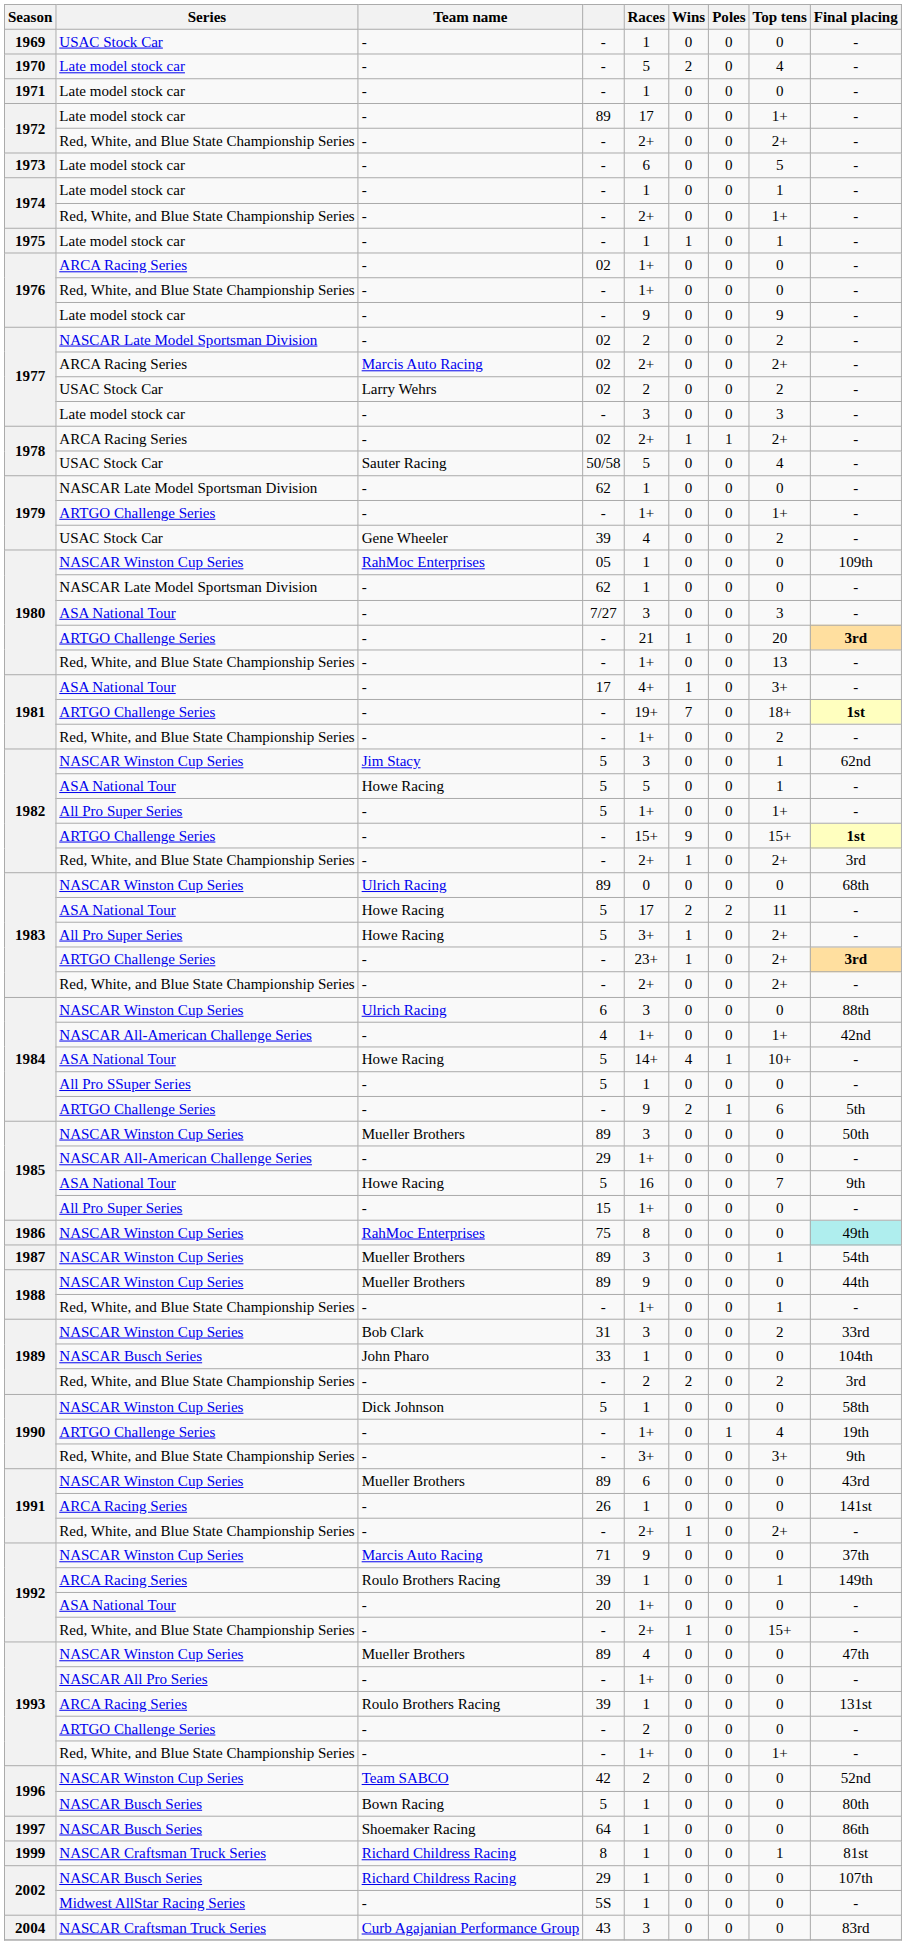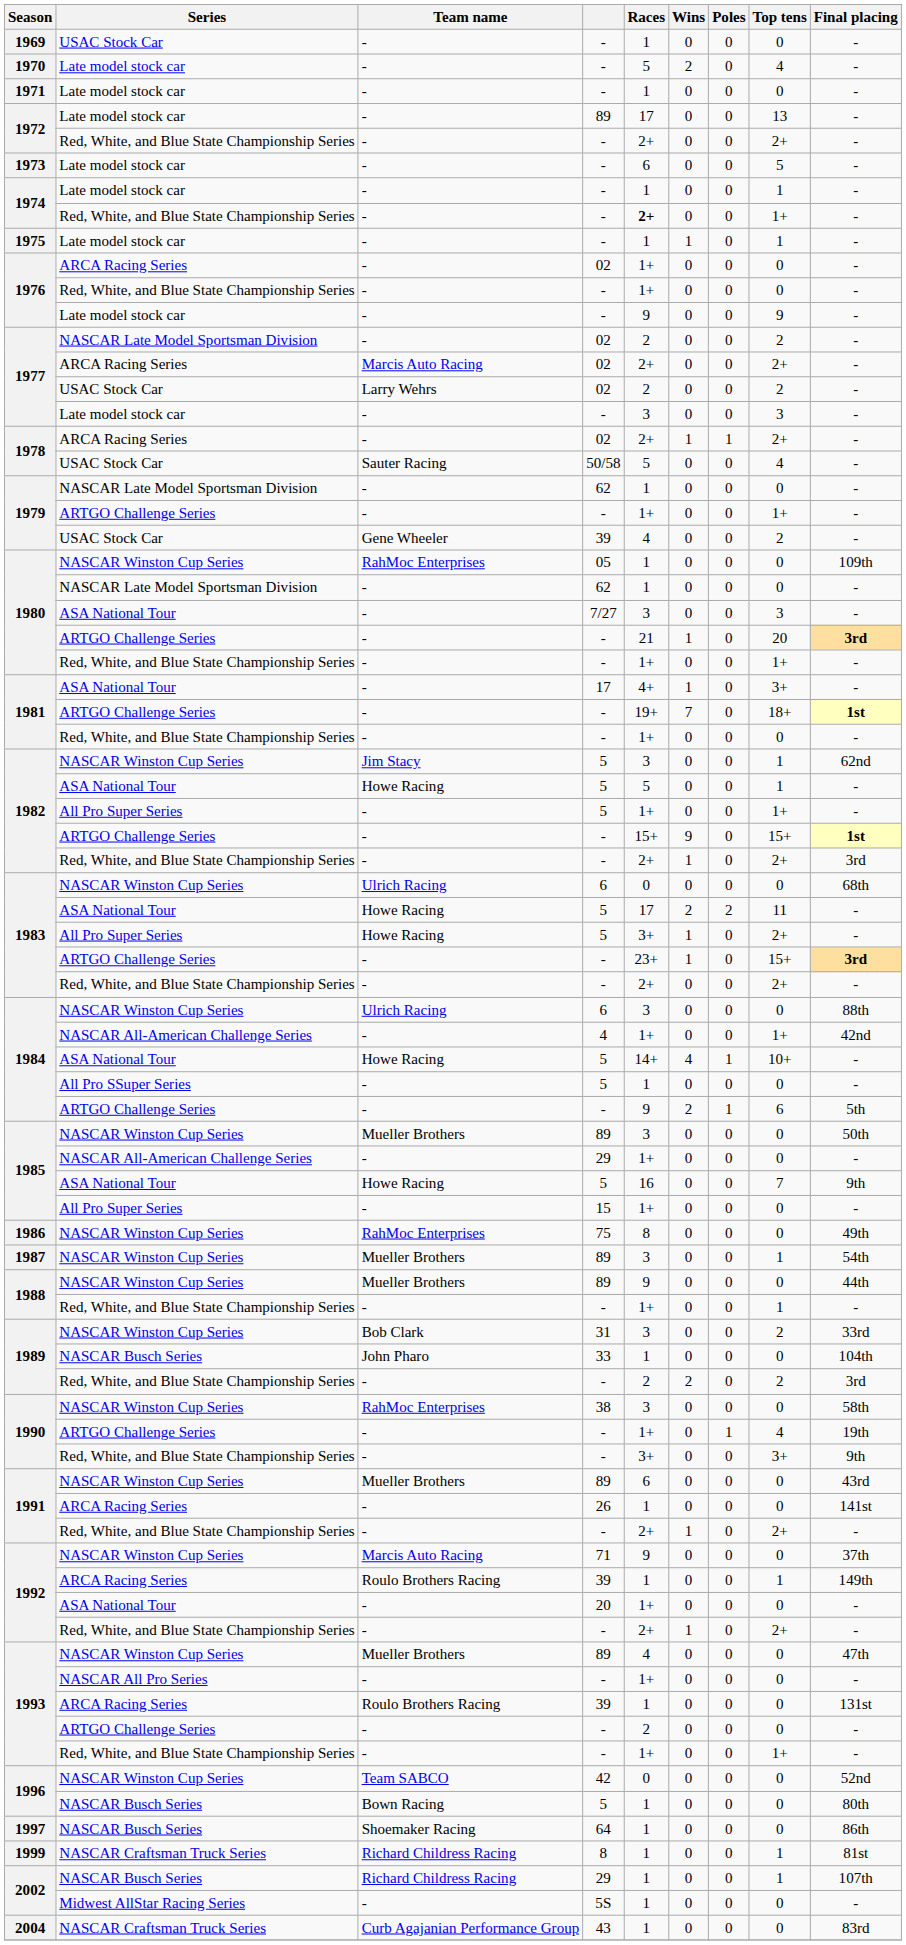1972 / Late model stock car | Top tens: 1+ -> 13
1974 / Red, White, and Blue State Championship Series | Races: normal -> bold
1980 / Red, White, and Blue State Championship Series | Top tens: 13 -> 1+
1981 / Red, White, and Blue State Championship Series | Top tens: 2 -> 0
1983 / NASCAR Winston Cup Series | column 4: 89 -> 6
1983 / ARTGO Challenge Series | Top tens: 2+ -> 15+
1986 | Final placing: paleturquoise background -> no background
1990 / NASCAR Winston Cup Series | Team name: Dick Johnson -> RahMoc Enterprises
1990 / NASCAR Winston Cup Series | column 4: 5 -> 38
1990 / NASCAR Winston Cup Series | Races: 1 -> 3
1992 / Red, White, and Blue State Championship Series | Top tens: 15+ -> 2+
1996 / NASCAR Winston Cup Series | Races: 2 -> 0
2002 / NASCAR Busch Series | Top tens: 0 -> 1
2004 | Races: 3 -> 1
